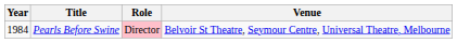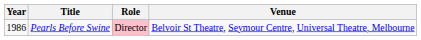Pearls Before Swine | Year: 1984 -> 1986
